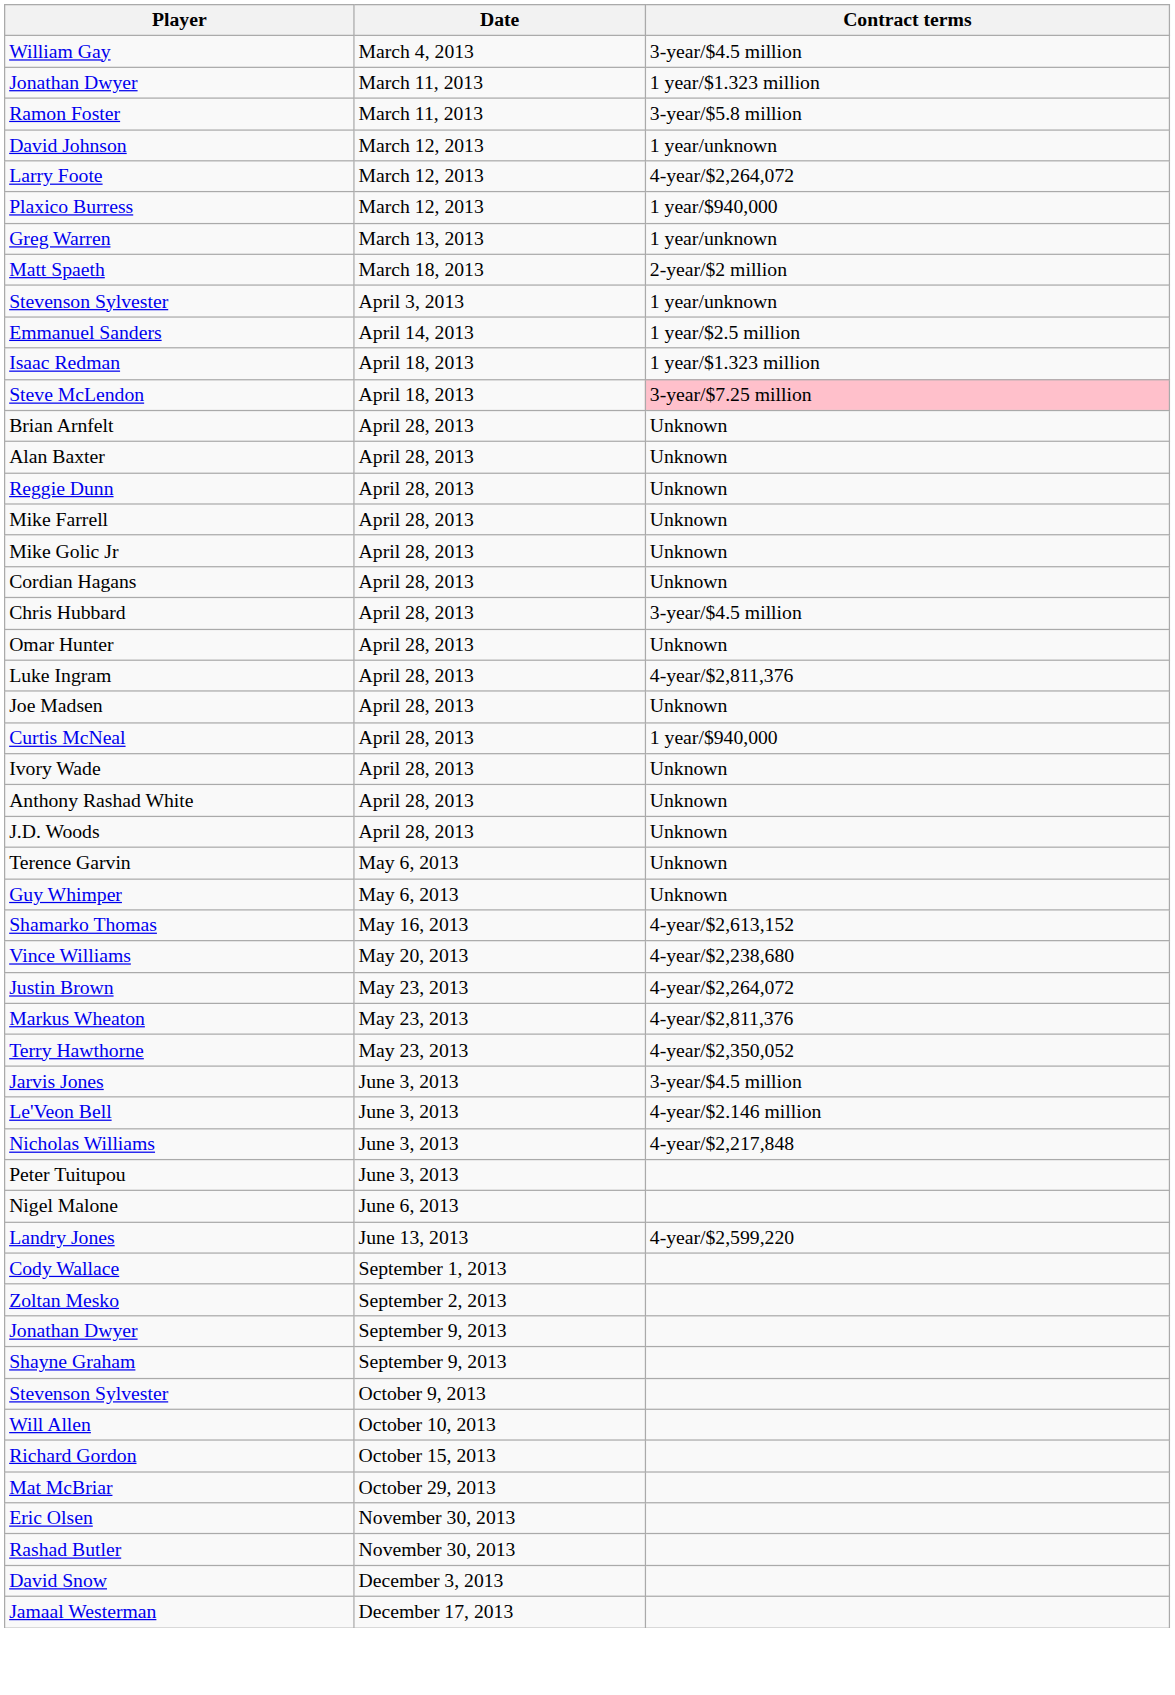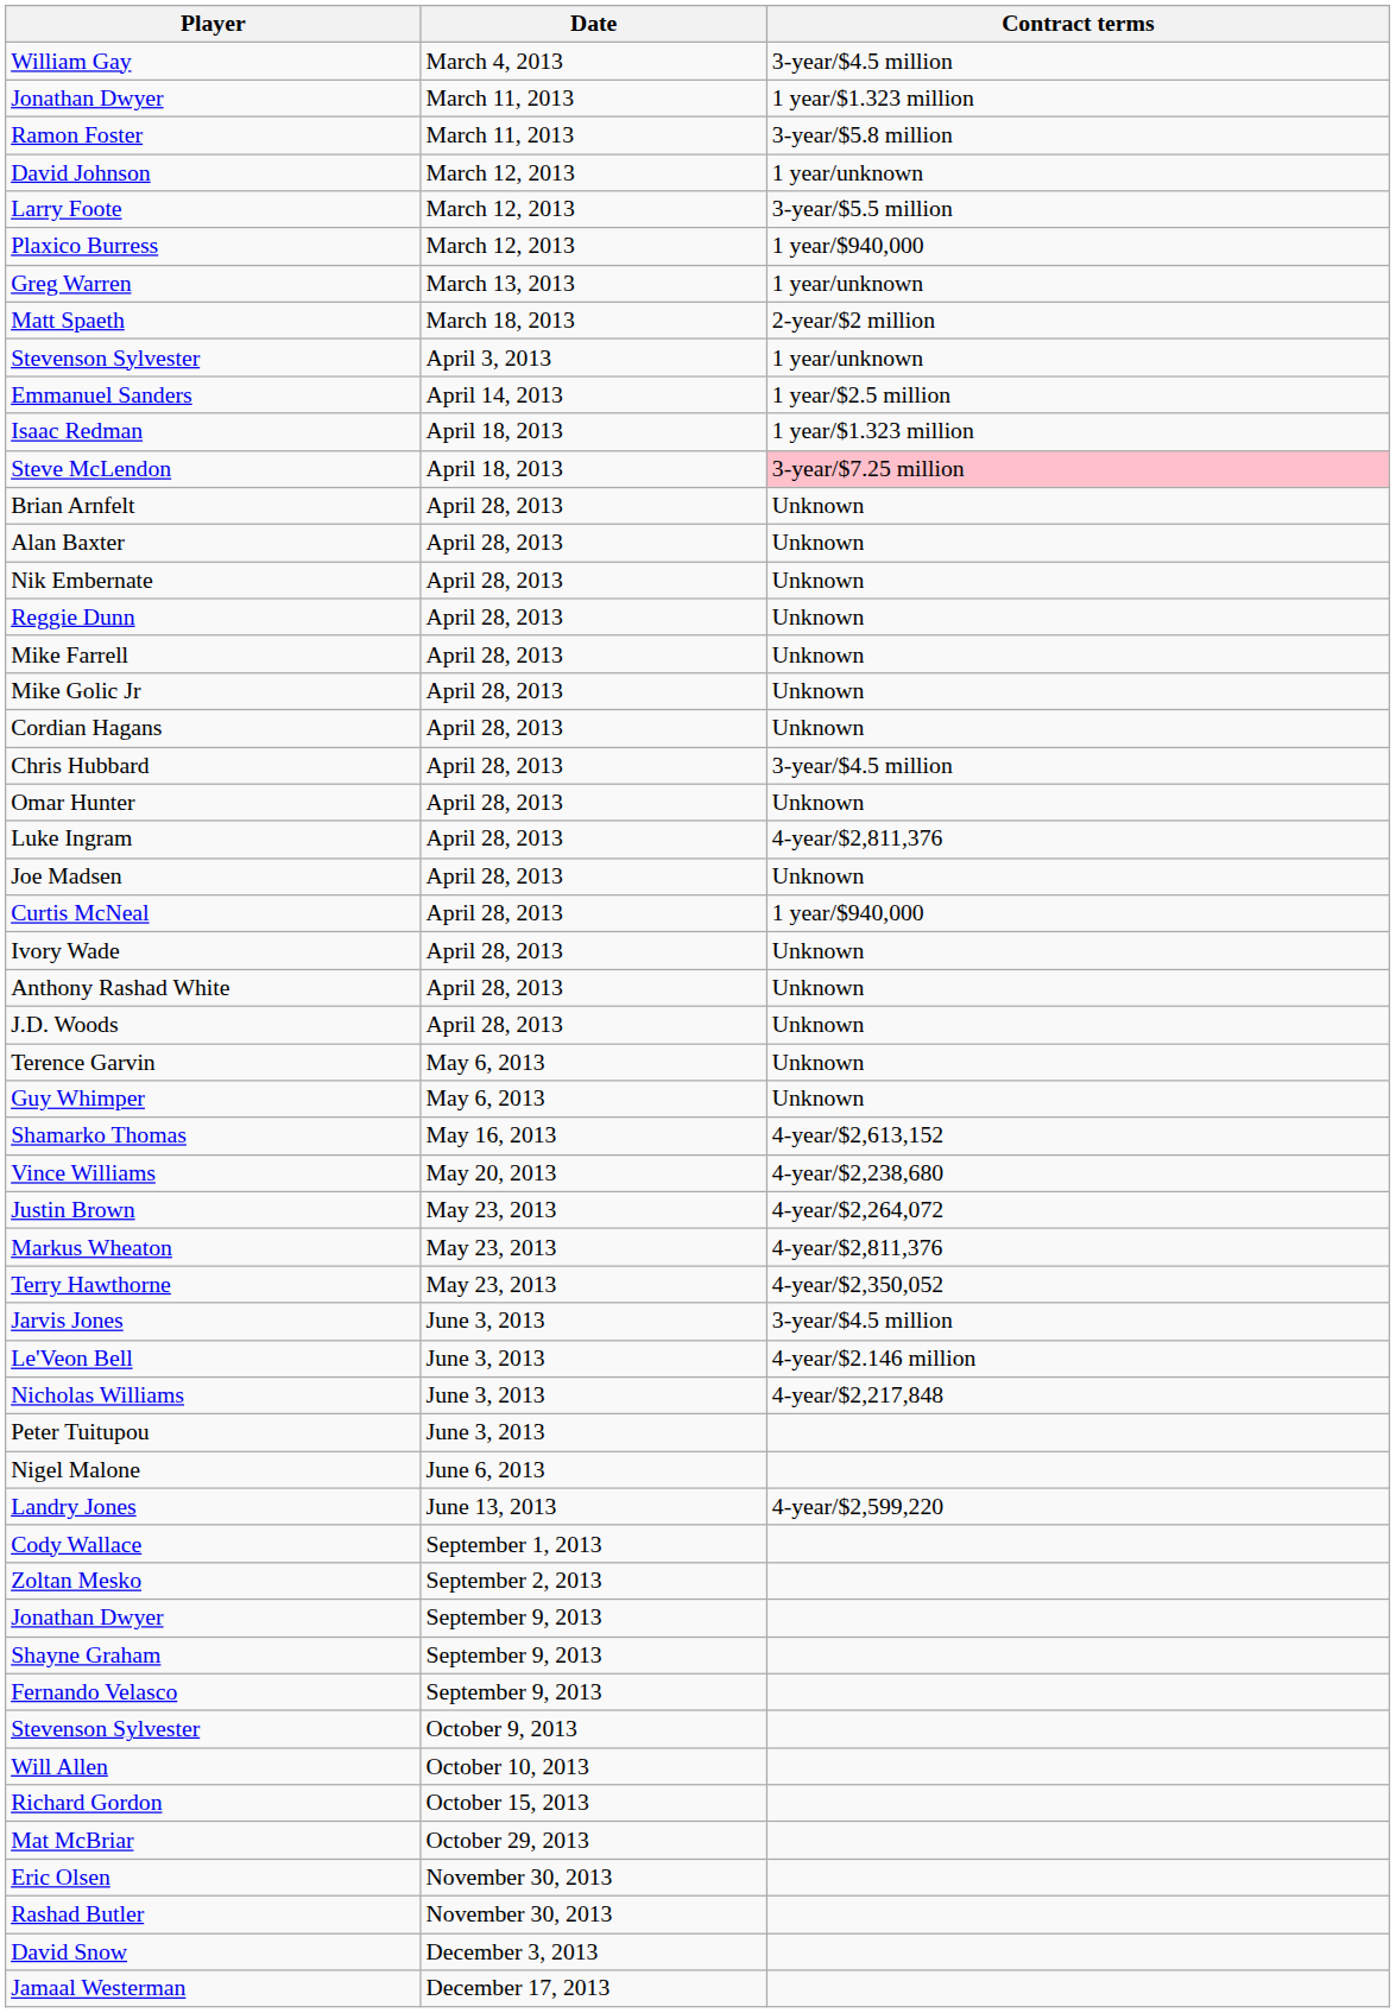Larry Foote | Contract terms: 4-year/$2,264,072 -> 3-year/$5.5 million
+ row: Nik Embernate | April 28, 2013 | Unknown
+ row: Fernando Velasco | September 9, 2013
